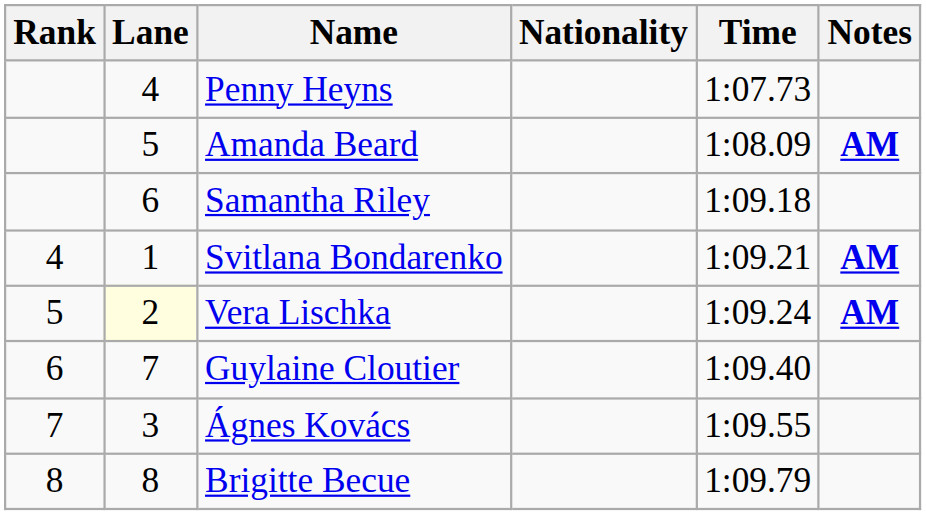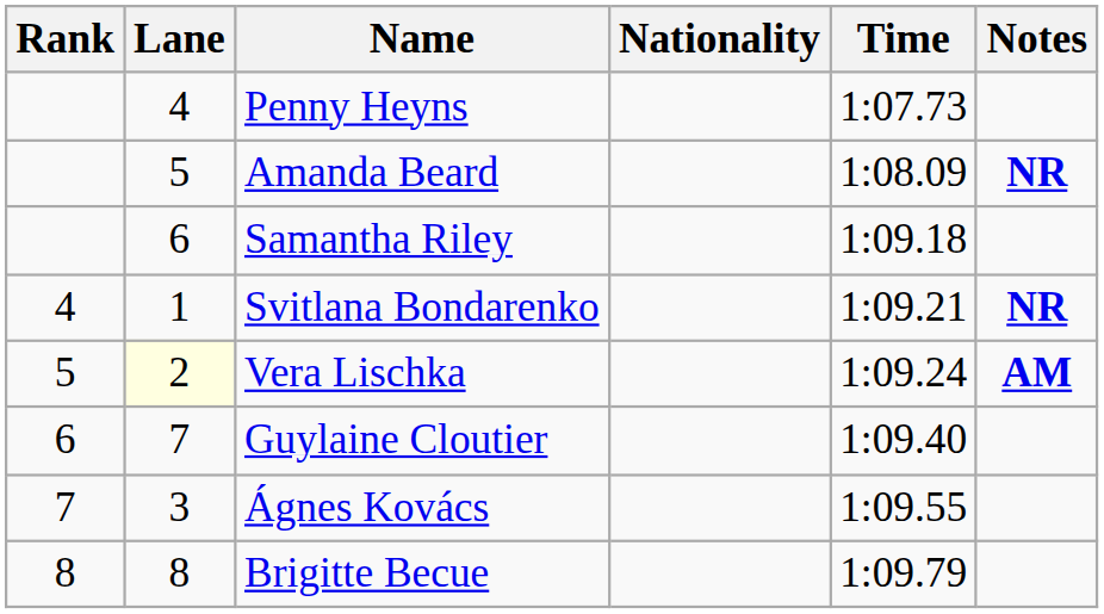Amanda Beard | Notes: AM -> NR
Svitlana Bondarenko | Notes: AM -> NR
